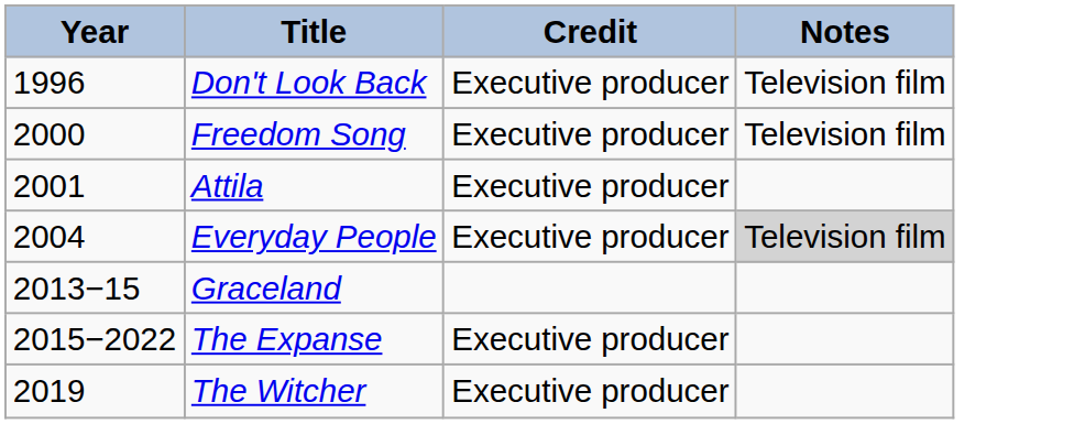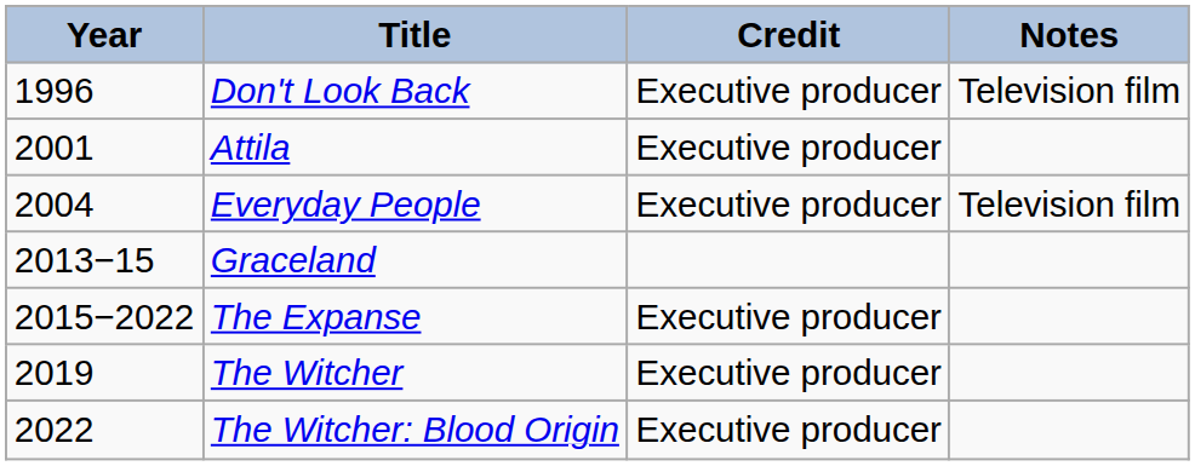- row: 2000 | Freedom Song | Executive producer | Television film
Everyday People | Notes: lightgrey background -> no background
+ row: 2022 | The Witcher: Blood Origin | Executive producer
